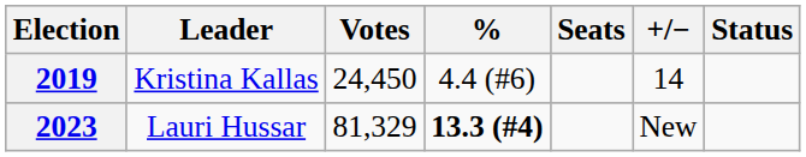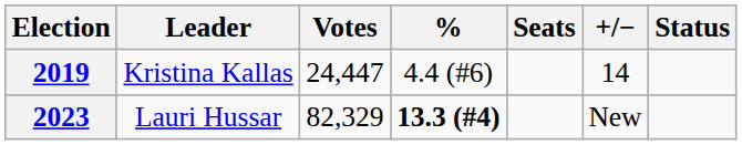2019 | Votes: 24,450 -> 24,447
2023 | Votes: 81,329 -> 82,329
